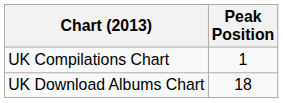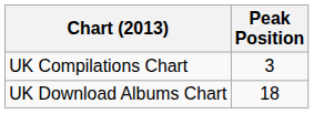UK Compilations Chart | Peak Position: 1 -> 3
